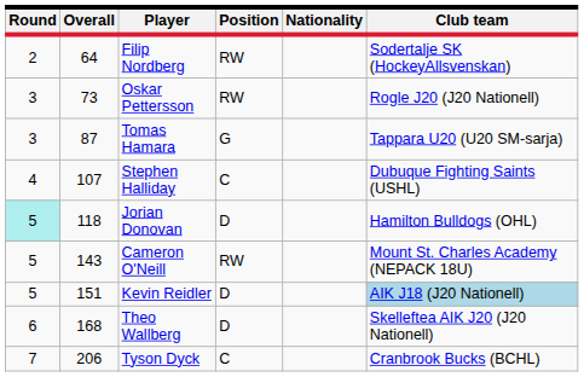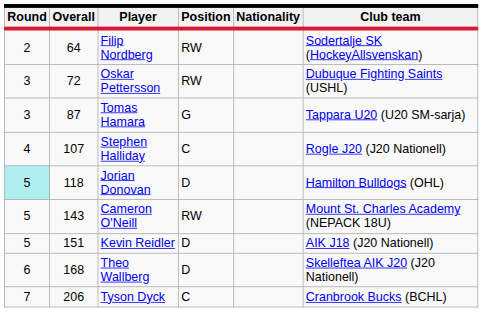Oskar Pettersson | Overall: 73 -> 72
Oskar Pettersson | Club team: Rogle J20 (J20 Nationell) -> Dubuque Fighting Saints (USHL)
Stephen Halliday | Club team: Dubuque Fighting Saints (USHL) -> Rogle J20 (J20 Nationell)
Kevin Reidler | Club team: lightblue background -> no background
